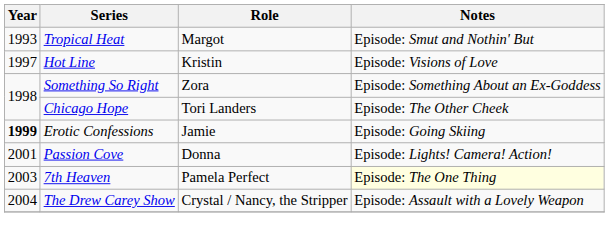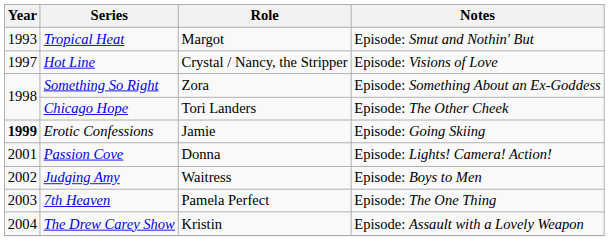Hot Line | Role: Kristin -> Crystal / Nancy, the Stripper
+ row: 2002 | Judging Amy | Waitress | Episode: Boys to Men
7th Heaven | Notes: lightyellow background -> no background
The Drew Carey Show | Role: Crystal / Nancy, the Stripper -> Kristin
